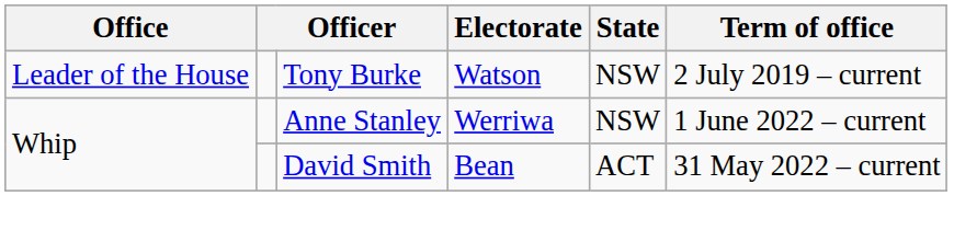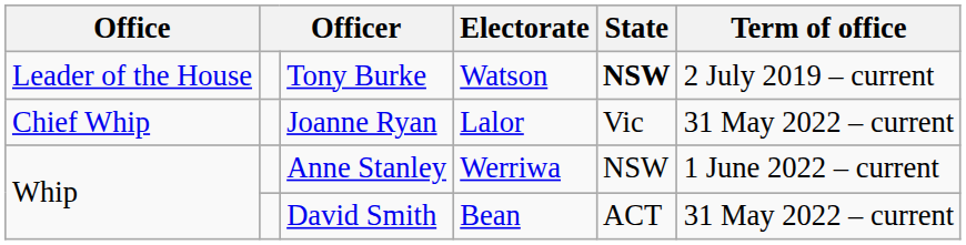Tony Burke | State: normal -> bold
+ row: Chief Whip | Joanne Ryan | Lalor | Vic | 31 May 2022 – current
